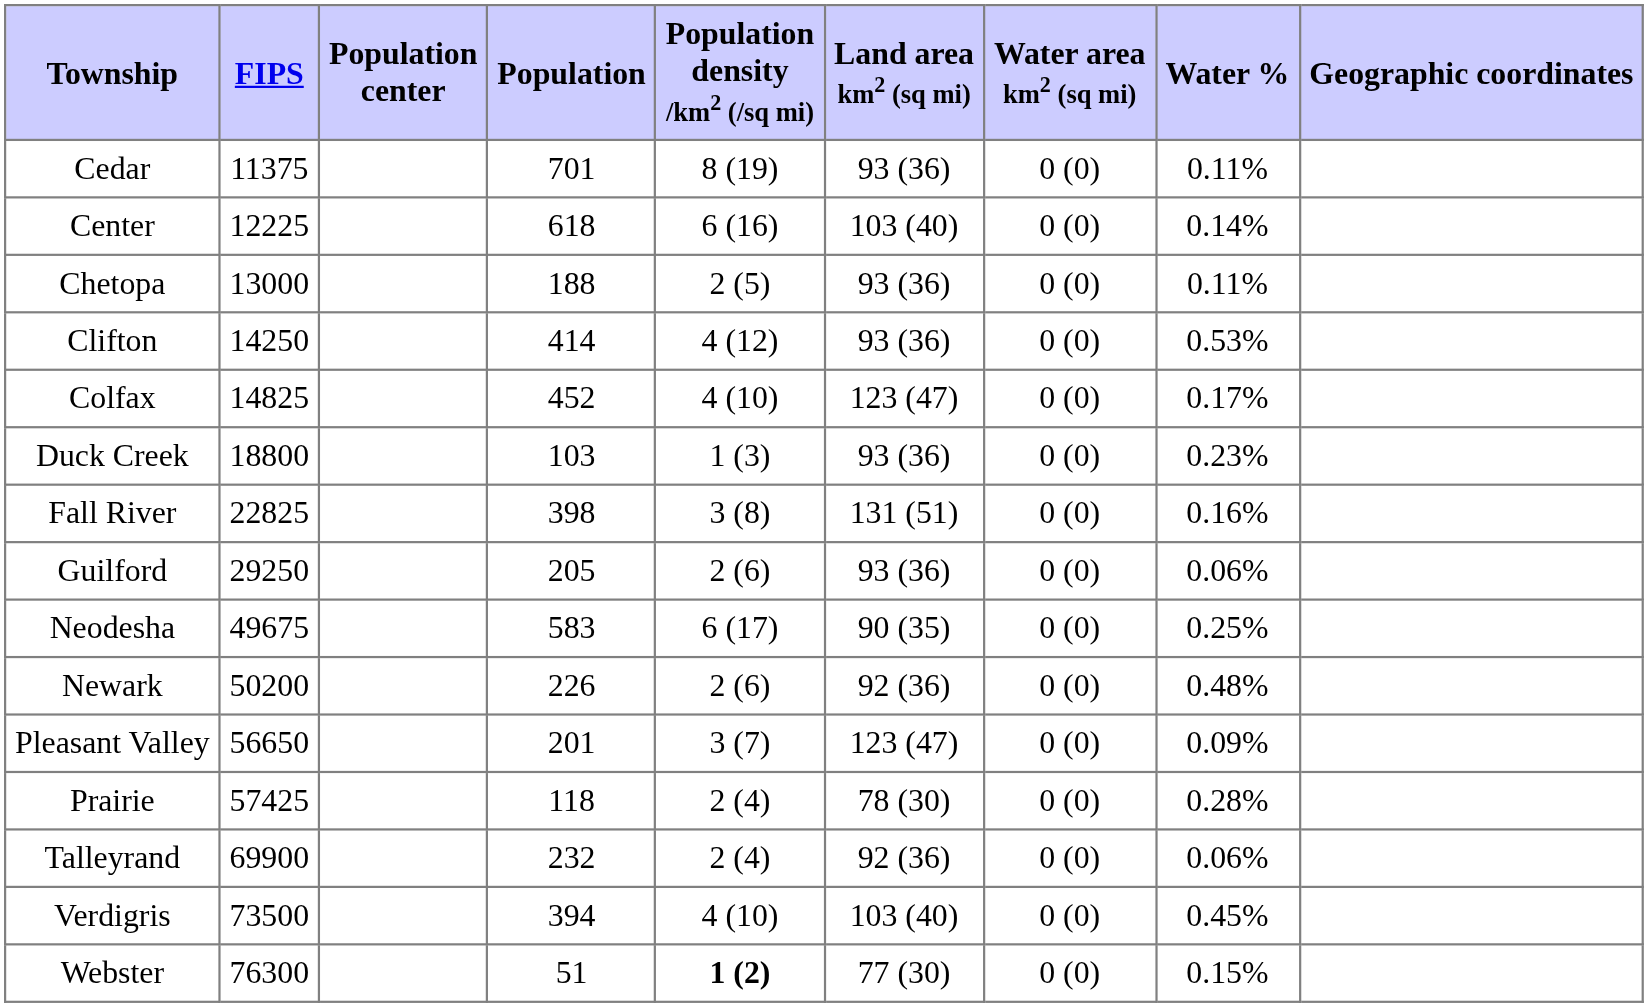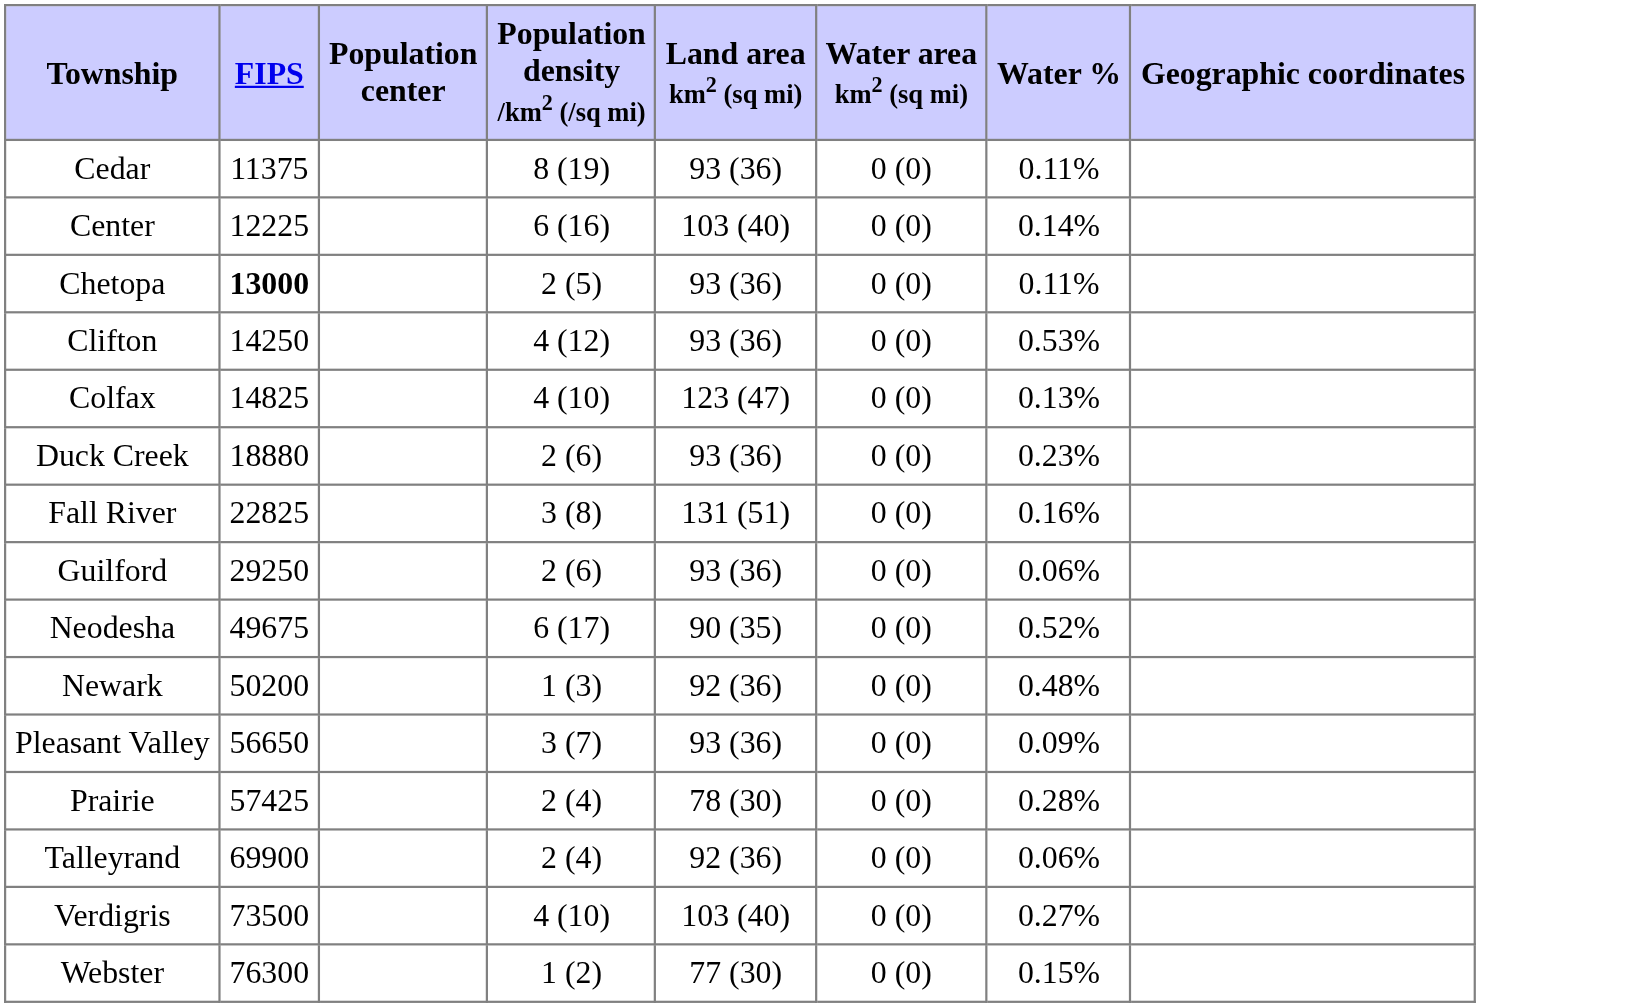- column: Population | 701 | 618 | 188 | 414 | 452 | 103 | 398 | 205 | 583 | 226 | 201 | 118 | 232 | 394 | 51
Chetopa | FIPS: normal -> bold
Colfax | Water %: 0.17% -> 0.13%
Duck Creek | FIPS: 18800 -> 18880
Duck Creek | Population density /km2 (/sq mi): 1 (3) -> 2 (6)
Neodesha | Water %: 0.25% -> 0.52%
Newark | Population density /km2 (/sq mi): 2 (6) -> 1 (3)
Pleasant Valley | Land area km2 (sq mi): 123 (47) -> 93 (36)
Verdigris | Water %: 0.45% -> 0.27%
Webster | Population density /km2 (/sq mi): bold -> normal
